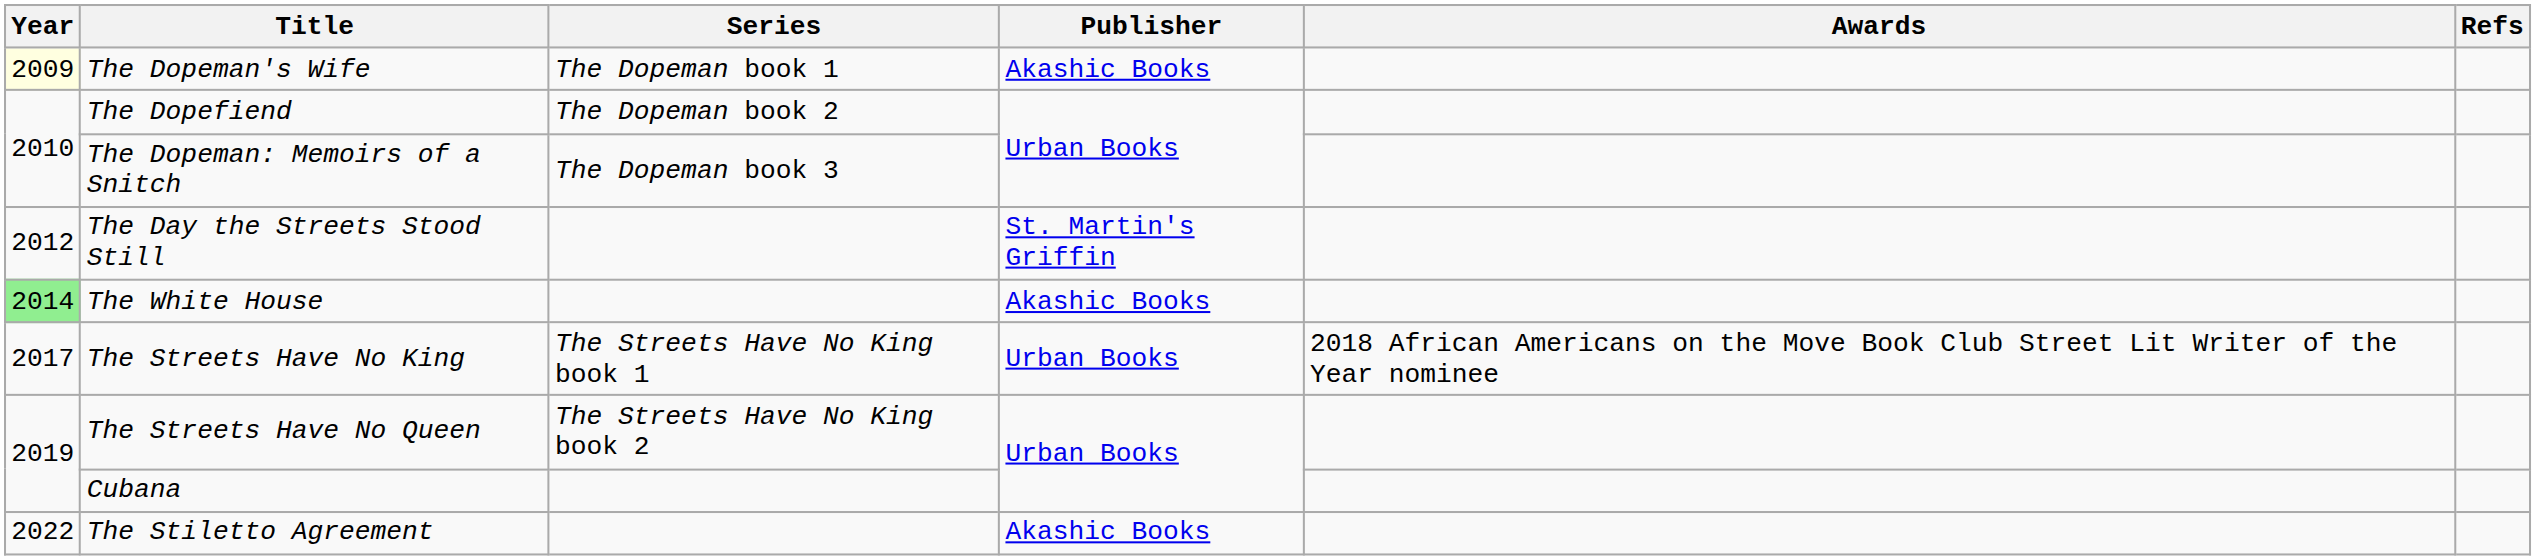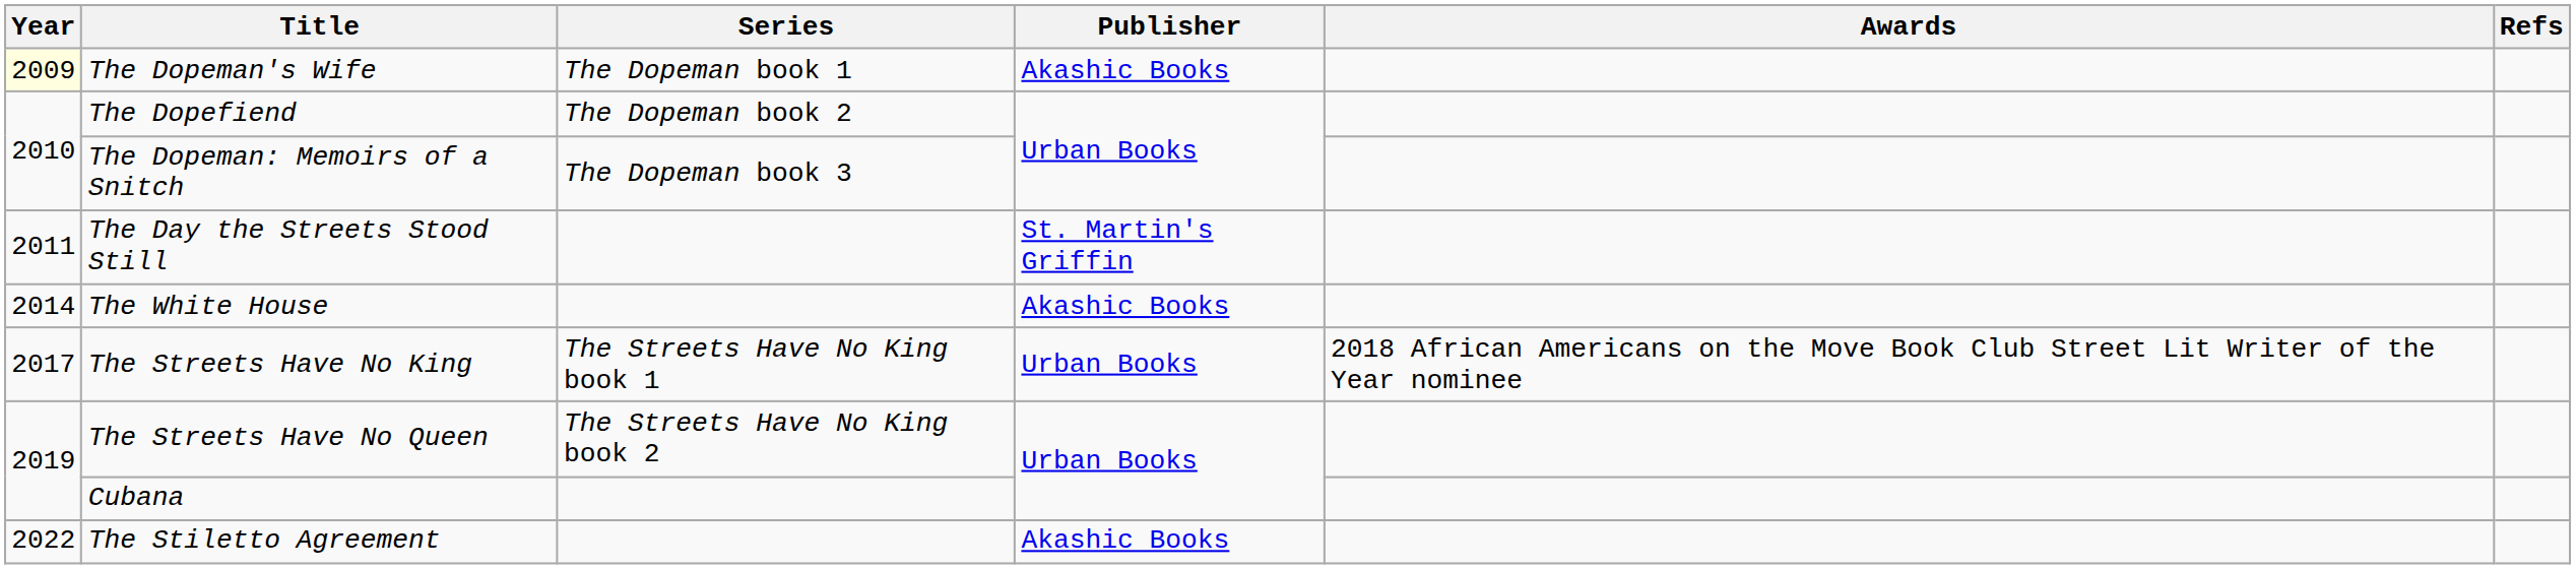The Day the Streets Stood Still | Year: 2012 -> 2011
The White House | Year: lightgreen background -> no background
